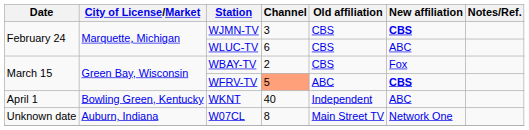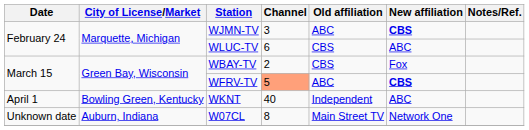WJMN-TV | Old affiliation: CBS -> ABC
